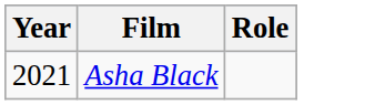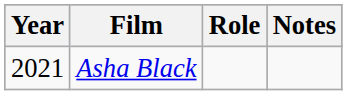+ column: Notes
